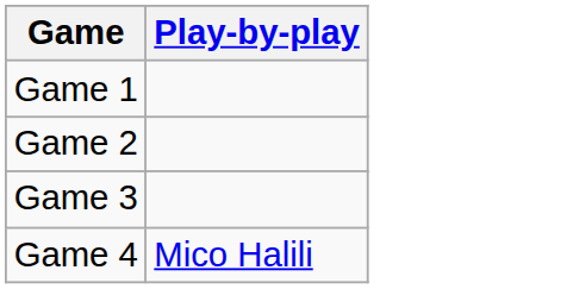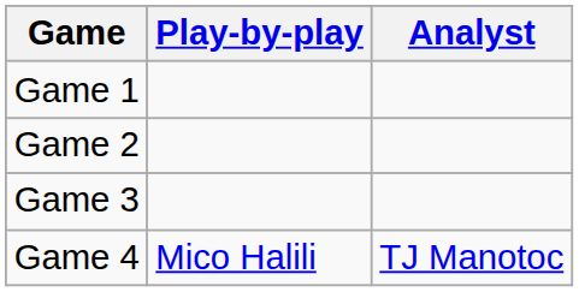+ column: Analyst | TJ Manotoc
